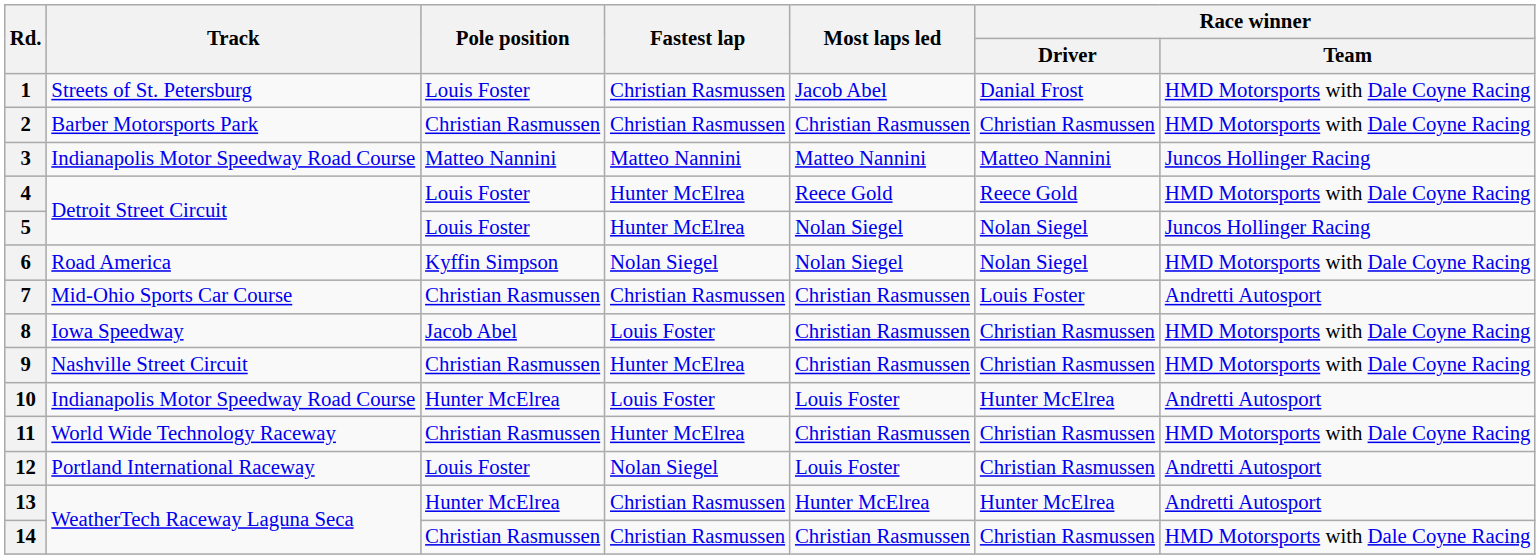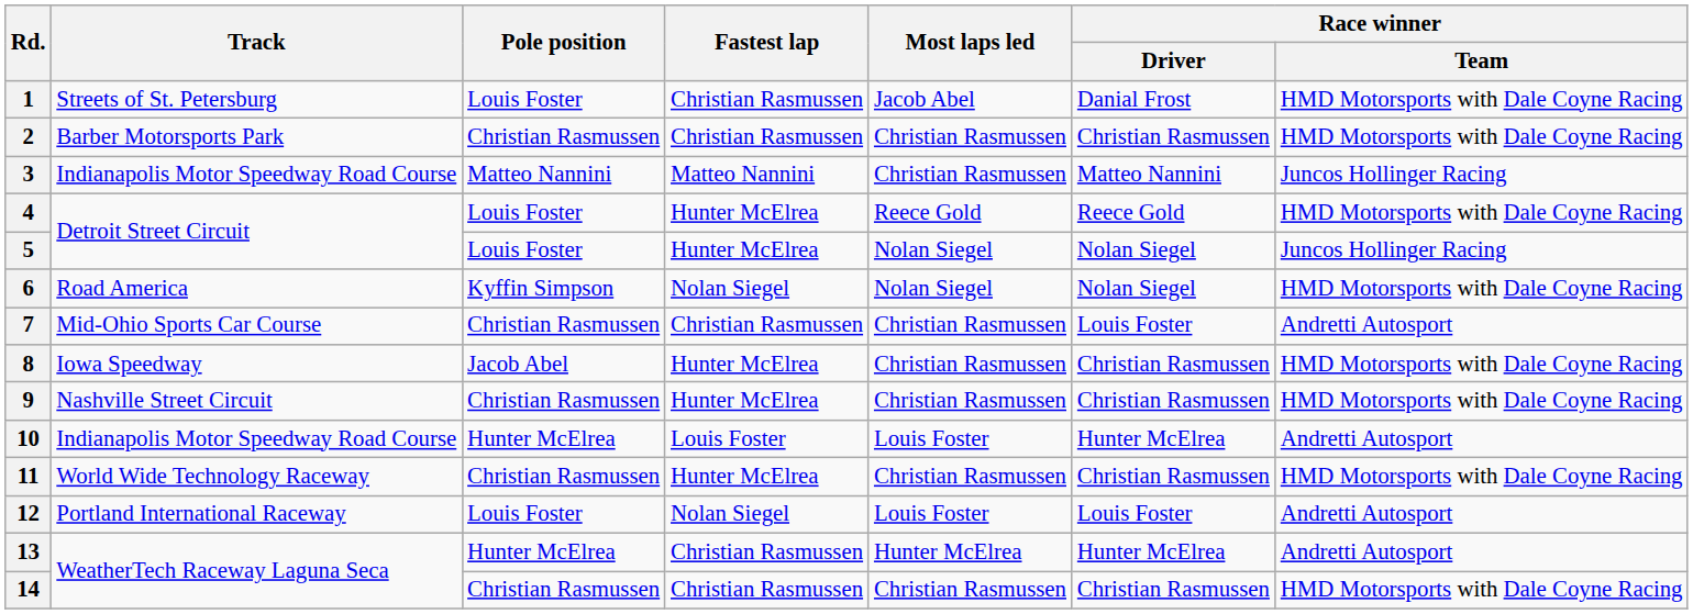3 | Most laps led: Matteo Nannini -> Christian Rasmussen
8 | Fastest lap: Louis Foster -> Hunter McElrea
12 | Race winner / Driver: Christian Rasmussen -> Louis Foster
